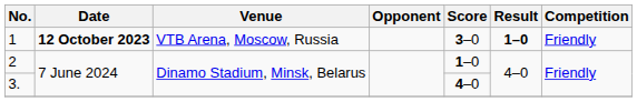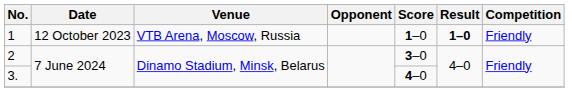1 | Date: bold -> normal
1 | Score: 3–0 -> 1–0
2 | Score: 1–0 -> 3–0
